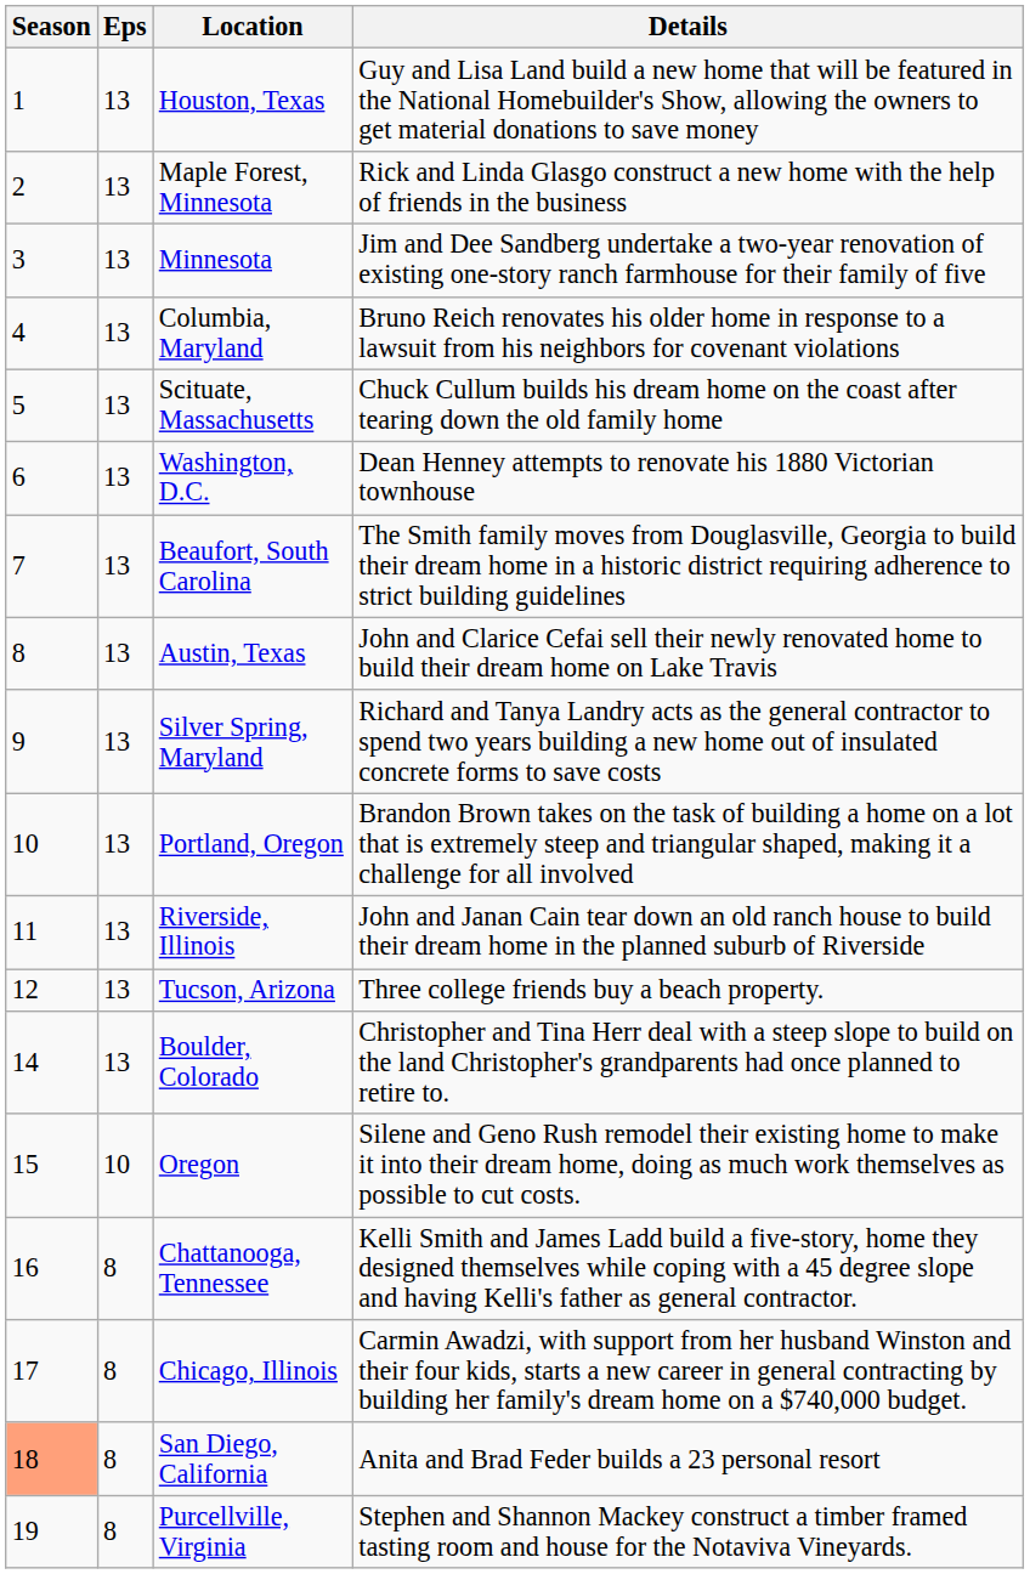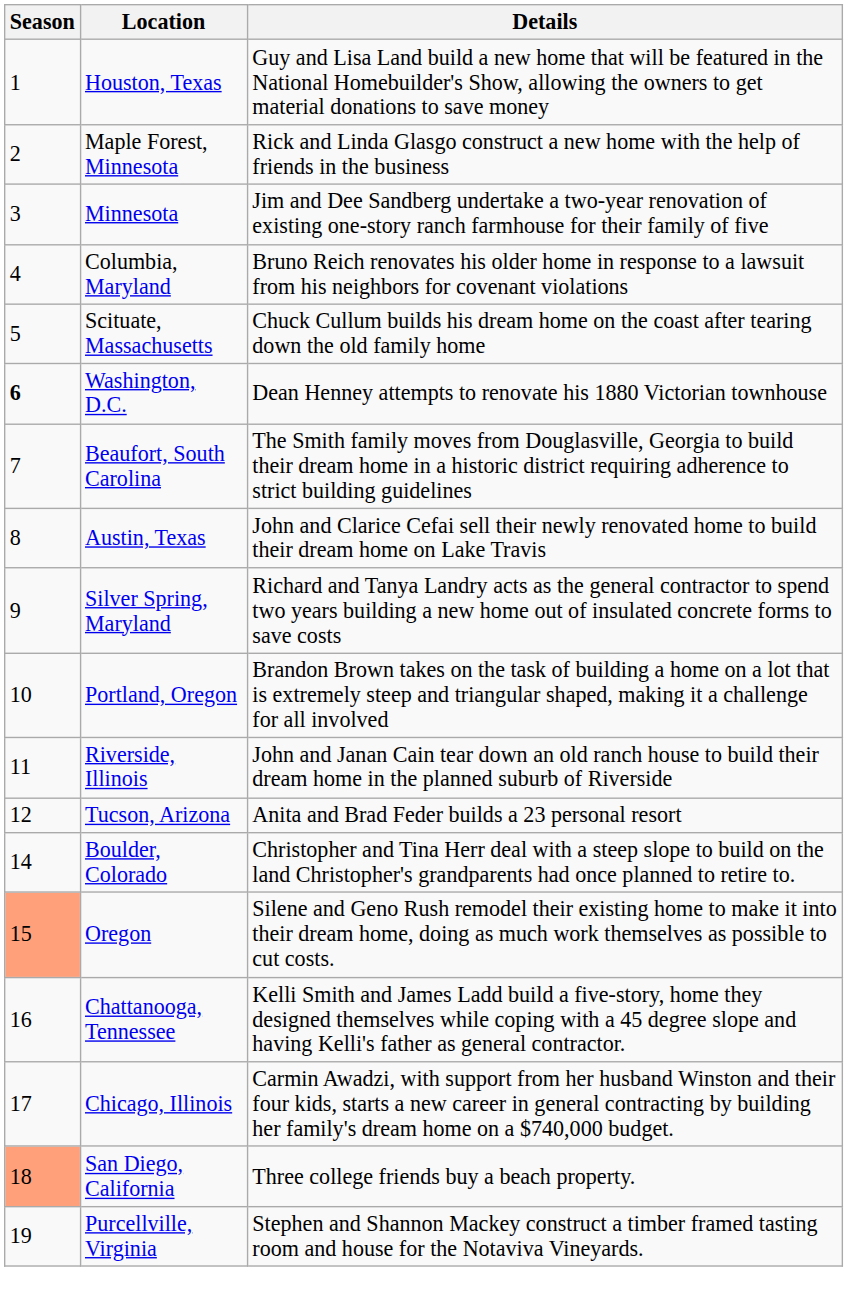- column: Eps | 13 | 13 | 13 | 13 | 13 | 13 | 13 | 13 | 13 | 13 | 13 | 13 | 13 | 10 | 8 | 8 | 8 | 8
Washington, D.C. | Season: normal -> bold
Tucson, Arizona | Details: Three college friends buy a beach property. -> Anita and Brad Feder builds a 23 personal resort
Oregon | Season: no background -> lightsalmon background
San Diego, California | Details: Anita and Brad Feder builds a 23 personal resort -> Three college friends buy a beach property.
